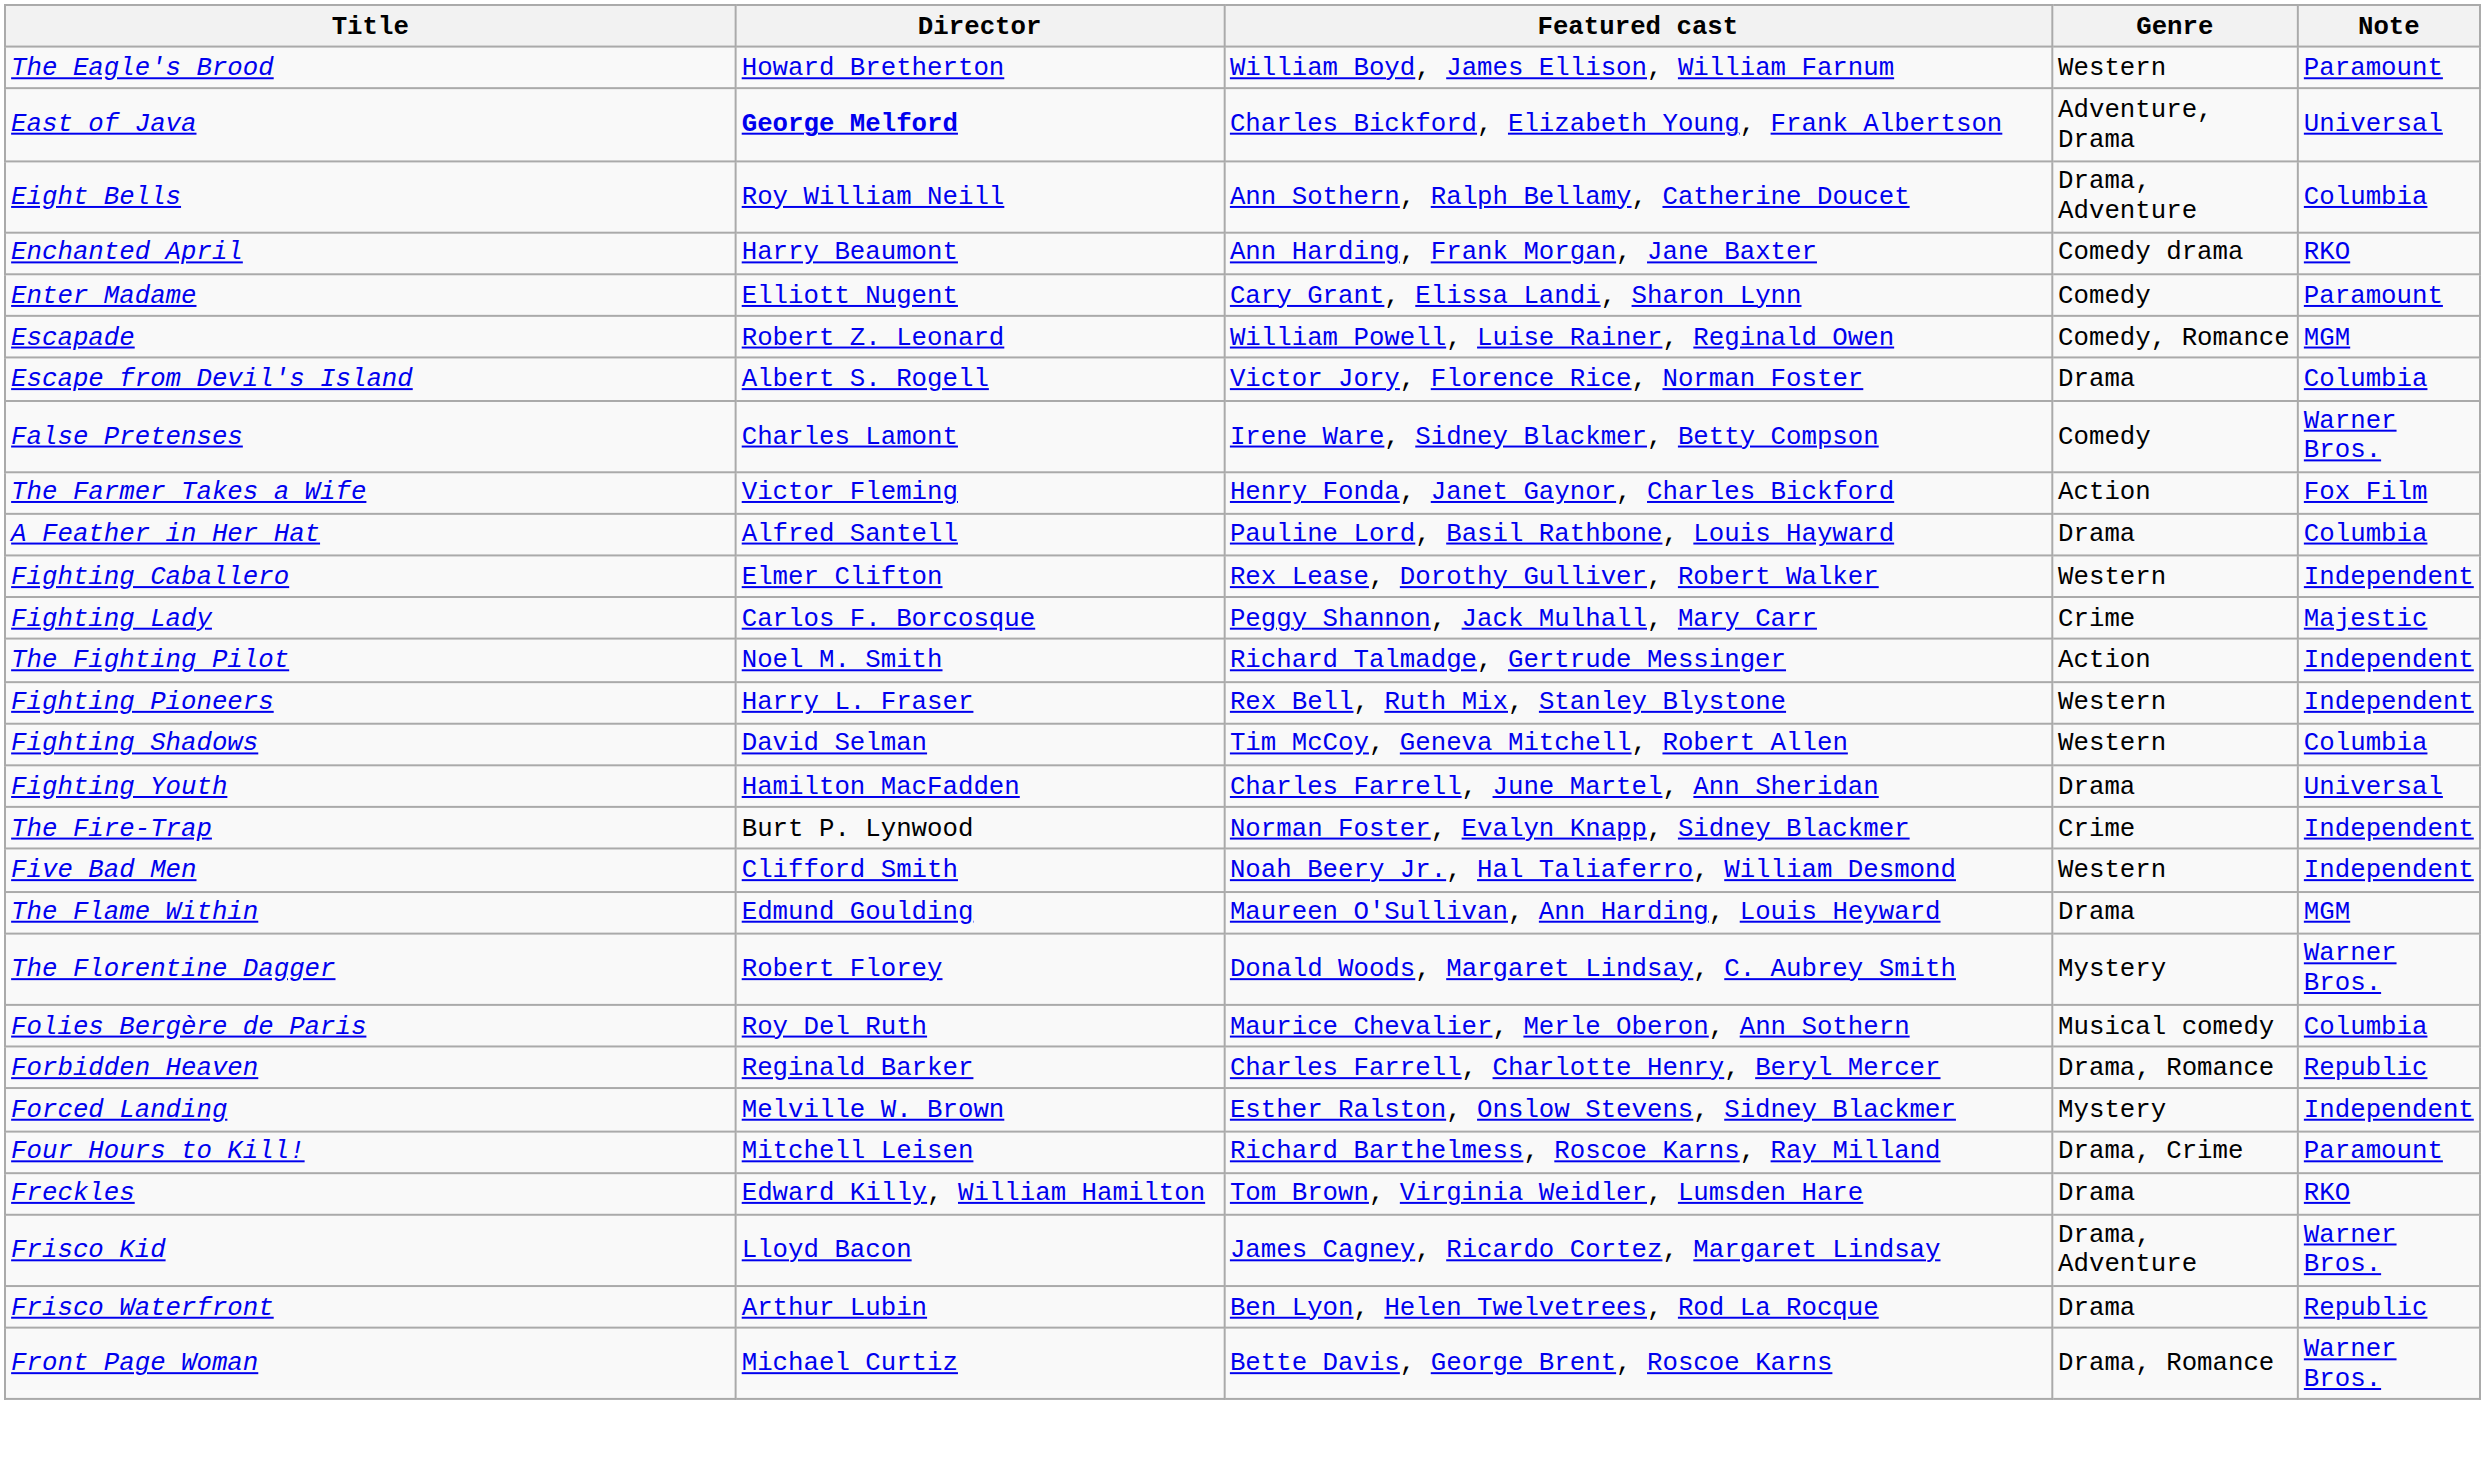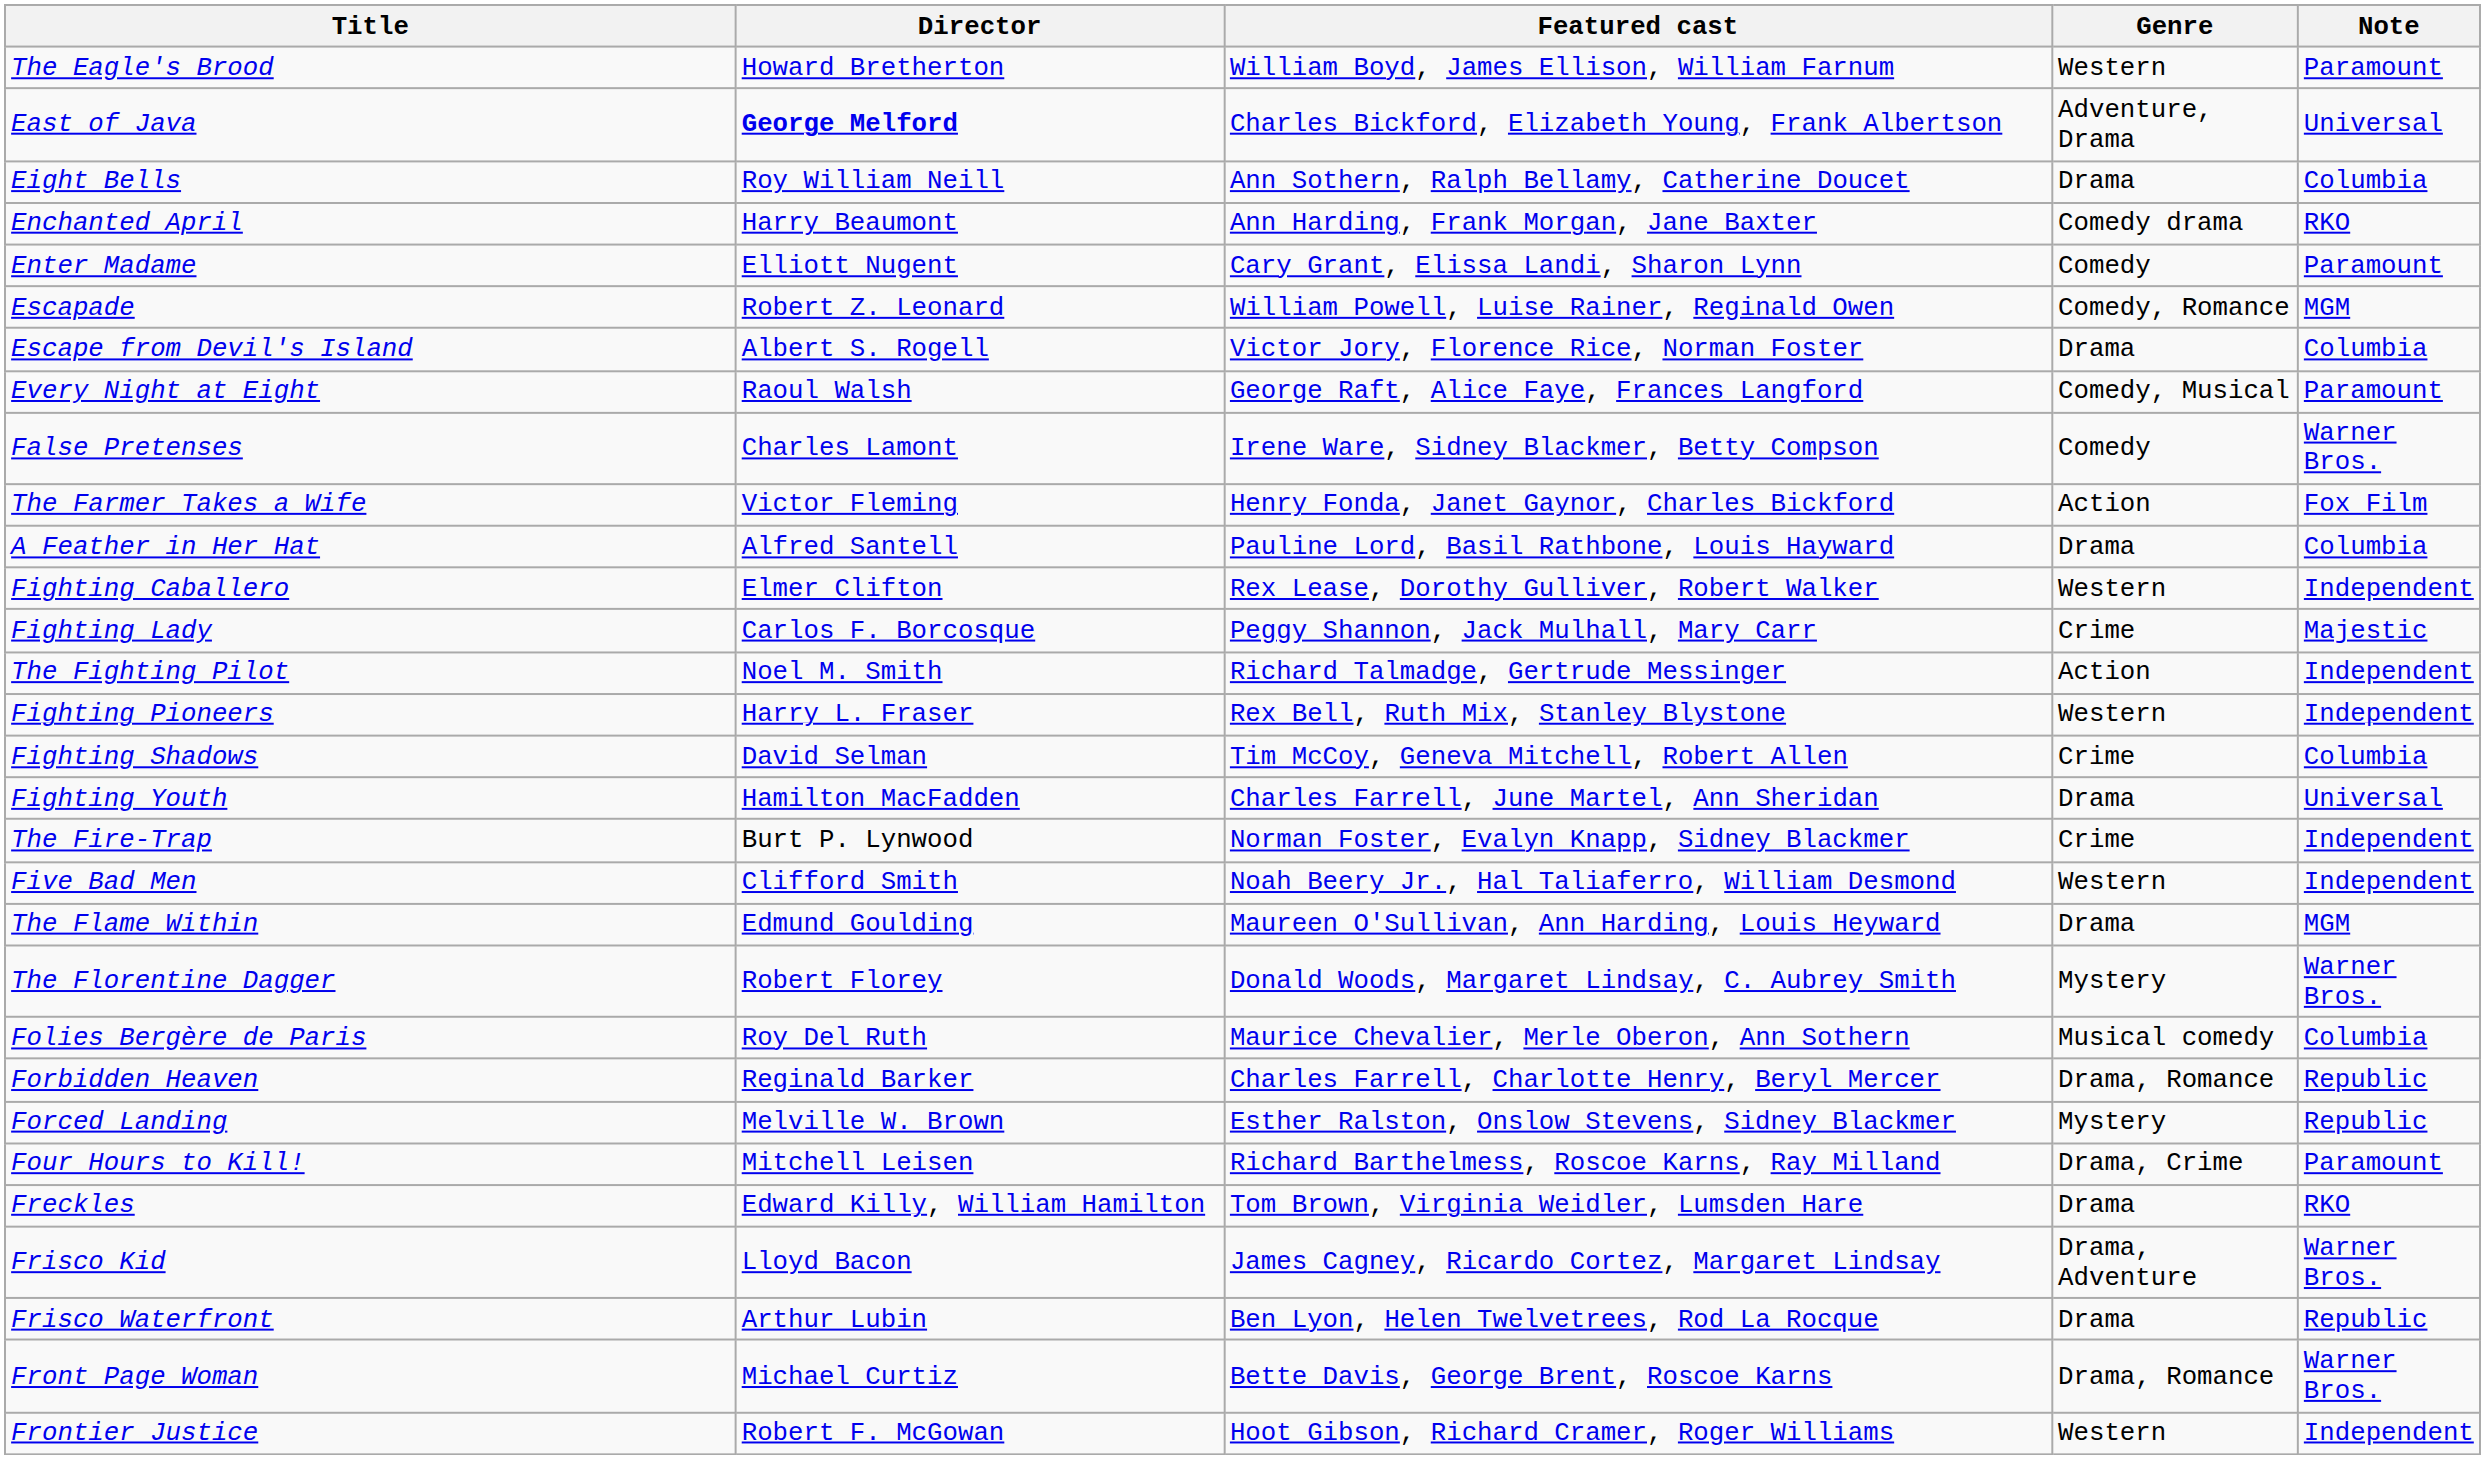Eight Bells | Genre: Drama, Adventure -> Drama
+ row: Every Night at Eight | Raoul Walsh | George Raft, Alice Faye, Frances Langford | Comedy, Musical | Paramount
Fighting Shadows | Genre: Western -> Crime
Forced Landing | Note: Independent -> Republic
+ row: Frontier Justice | Robert F. McGowan | Hoot Gibson, Richard Cramer, Roger Williams | Western | Independent
